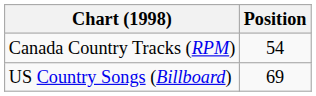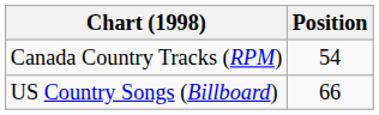US Country Songs (Billboard) | Position: 69 -> 66
